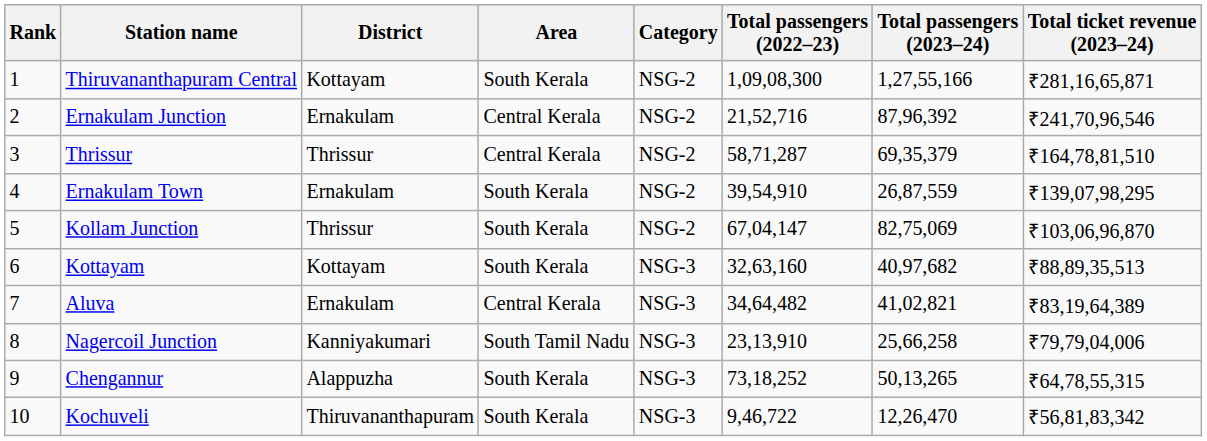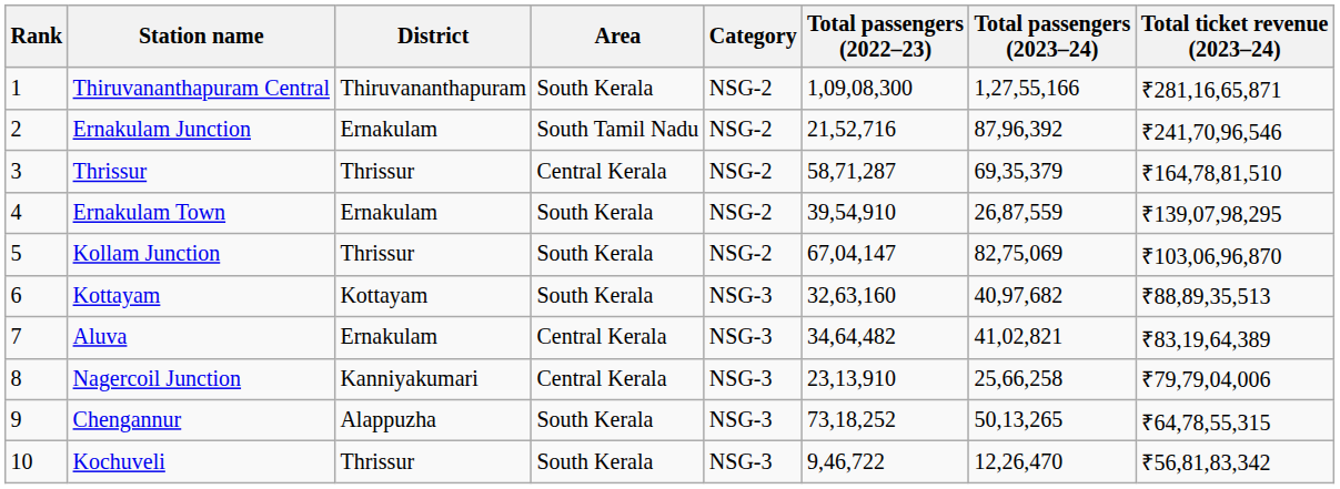Thiruvananthapuram Central | District: Kottayam -> Thiruvananthapuram
Ernakulam Junction | Area: Central Kerala -> South Tamil Nadu
Nagercoil Junction | Area: South Tamil Nadu -> Central Kerala
Kochuveli | District: Thiruvananthapuram -> Thrissur
